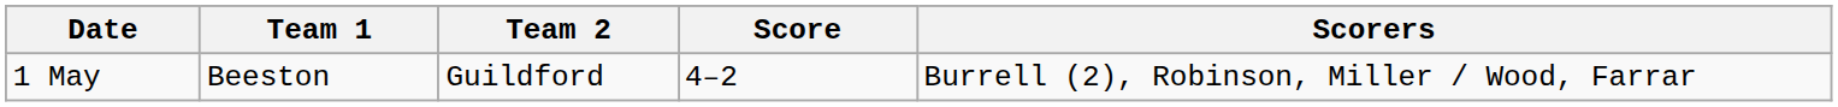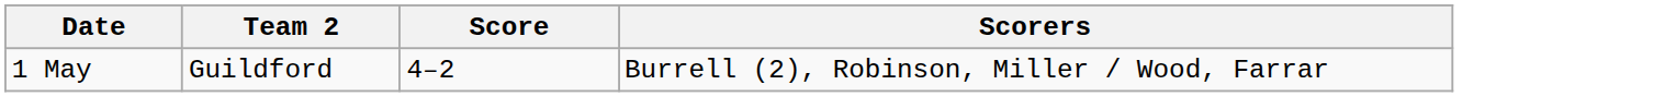- column: Team 1 | Beeston
